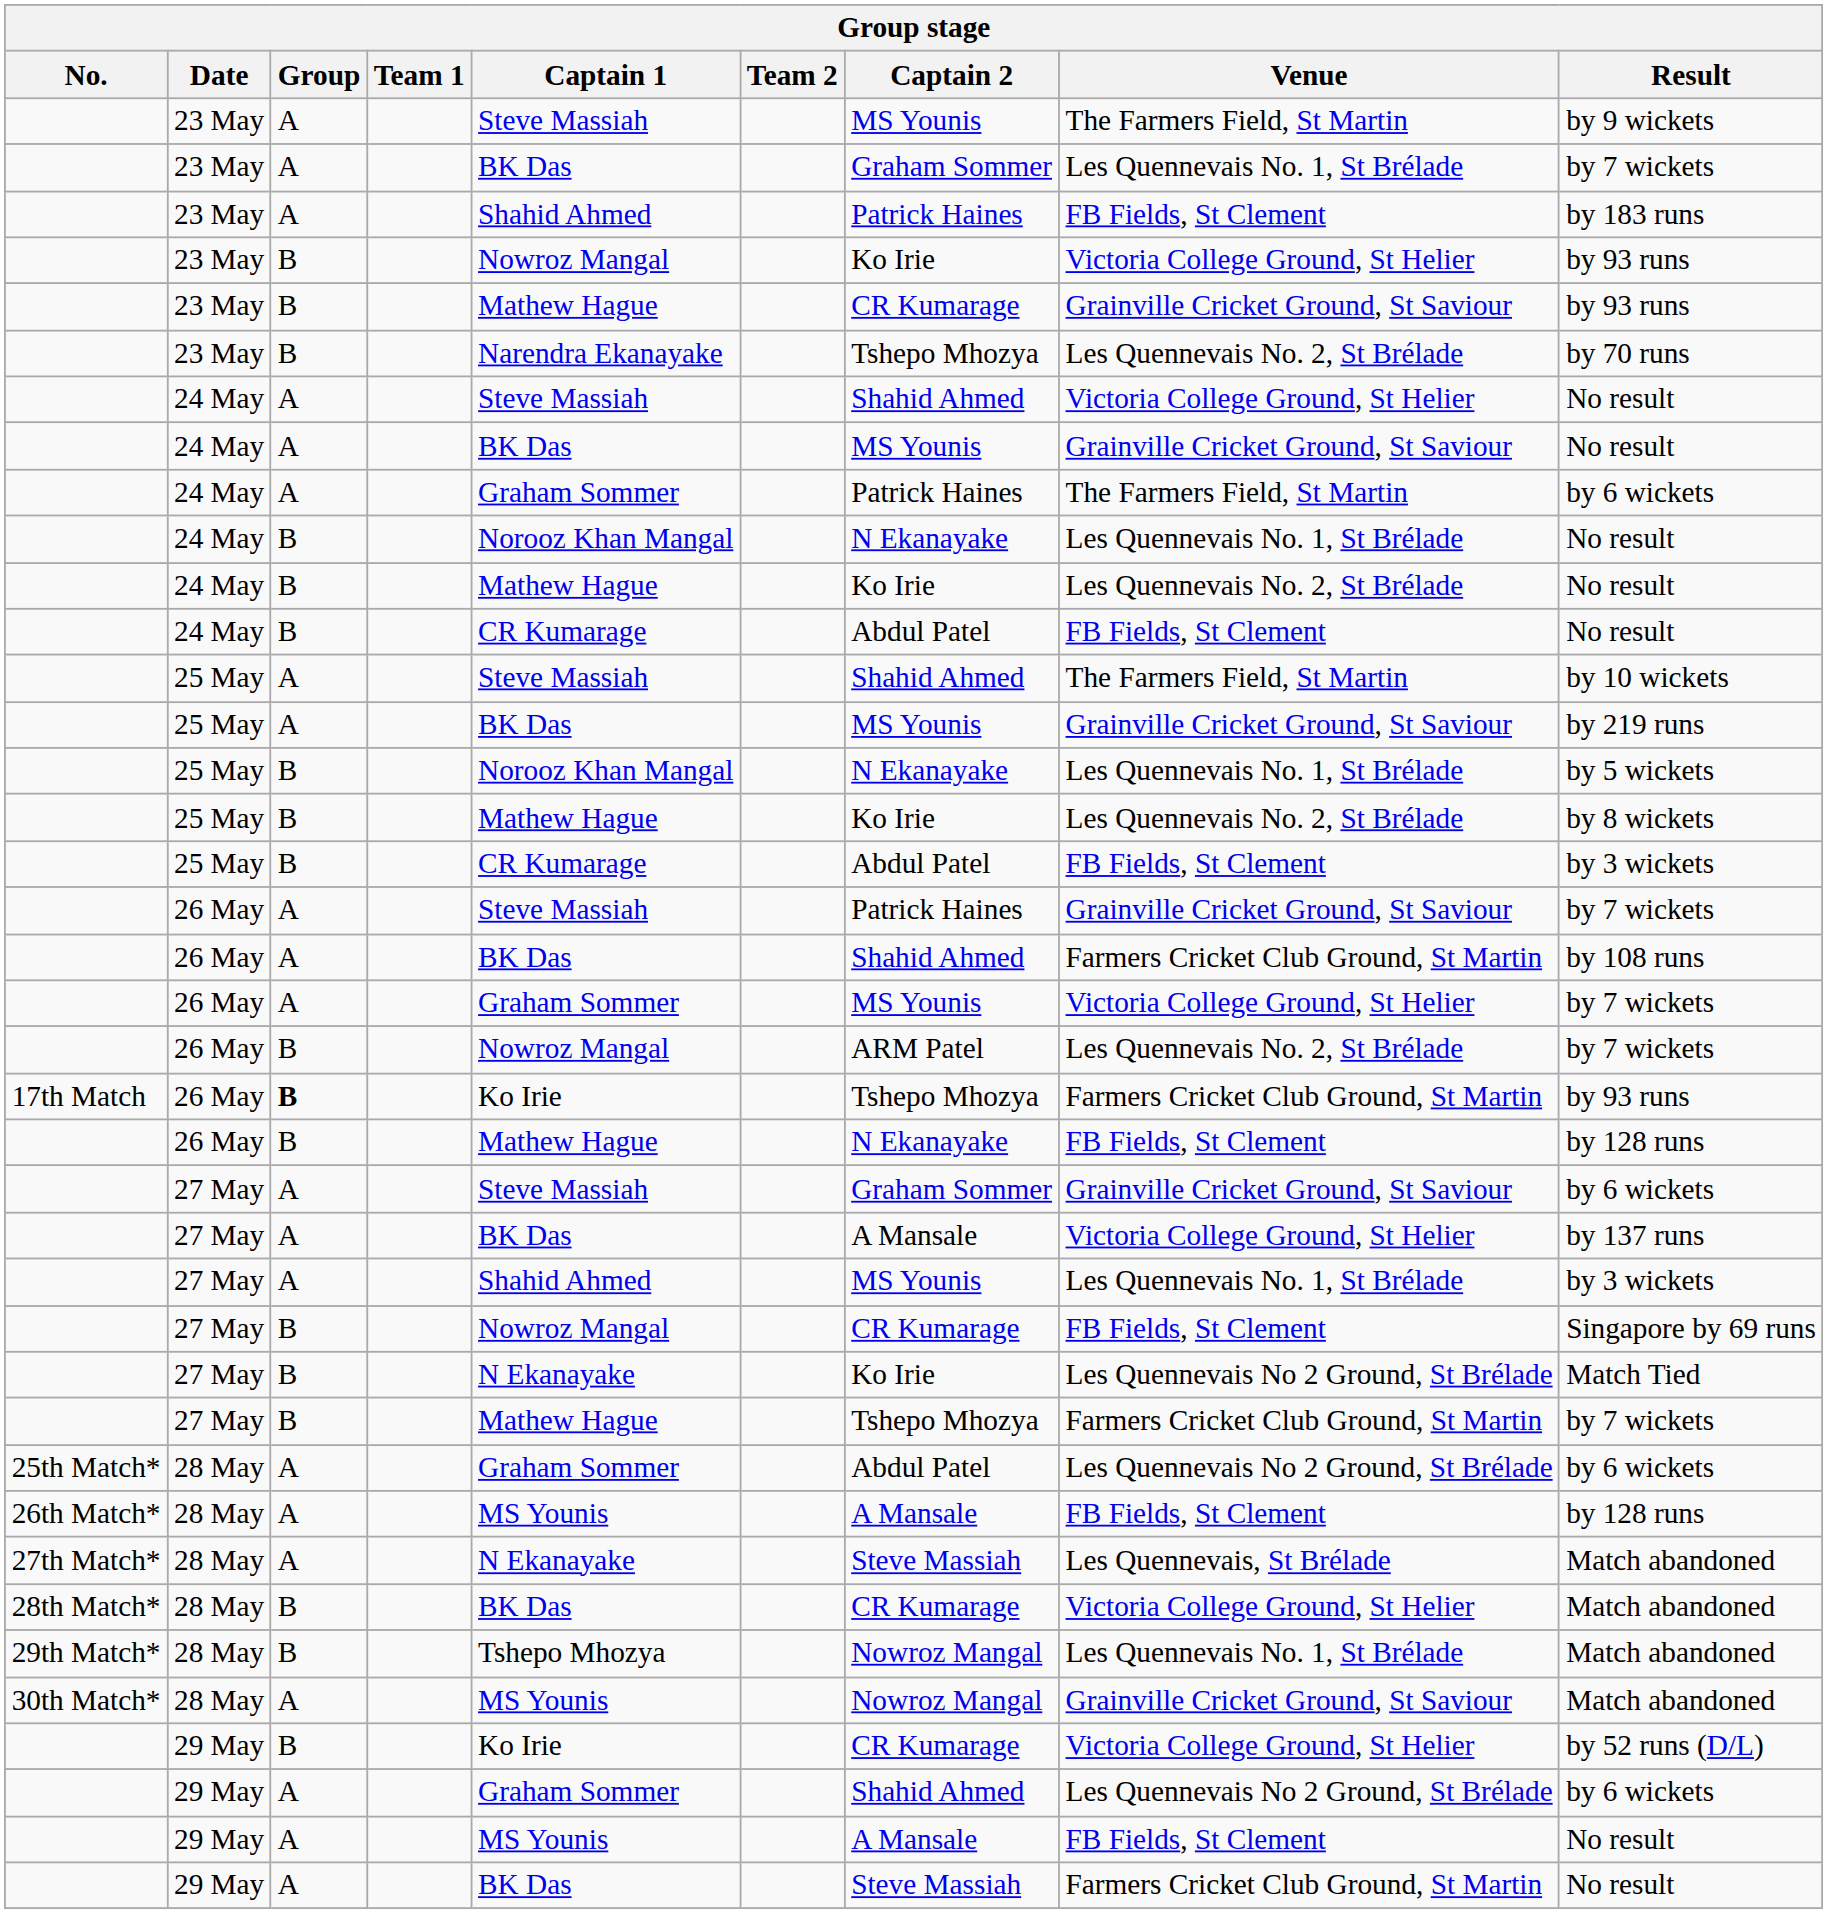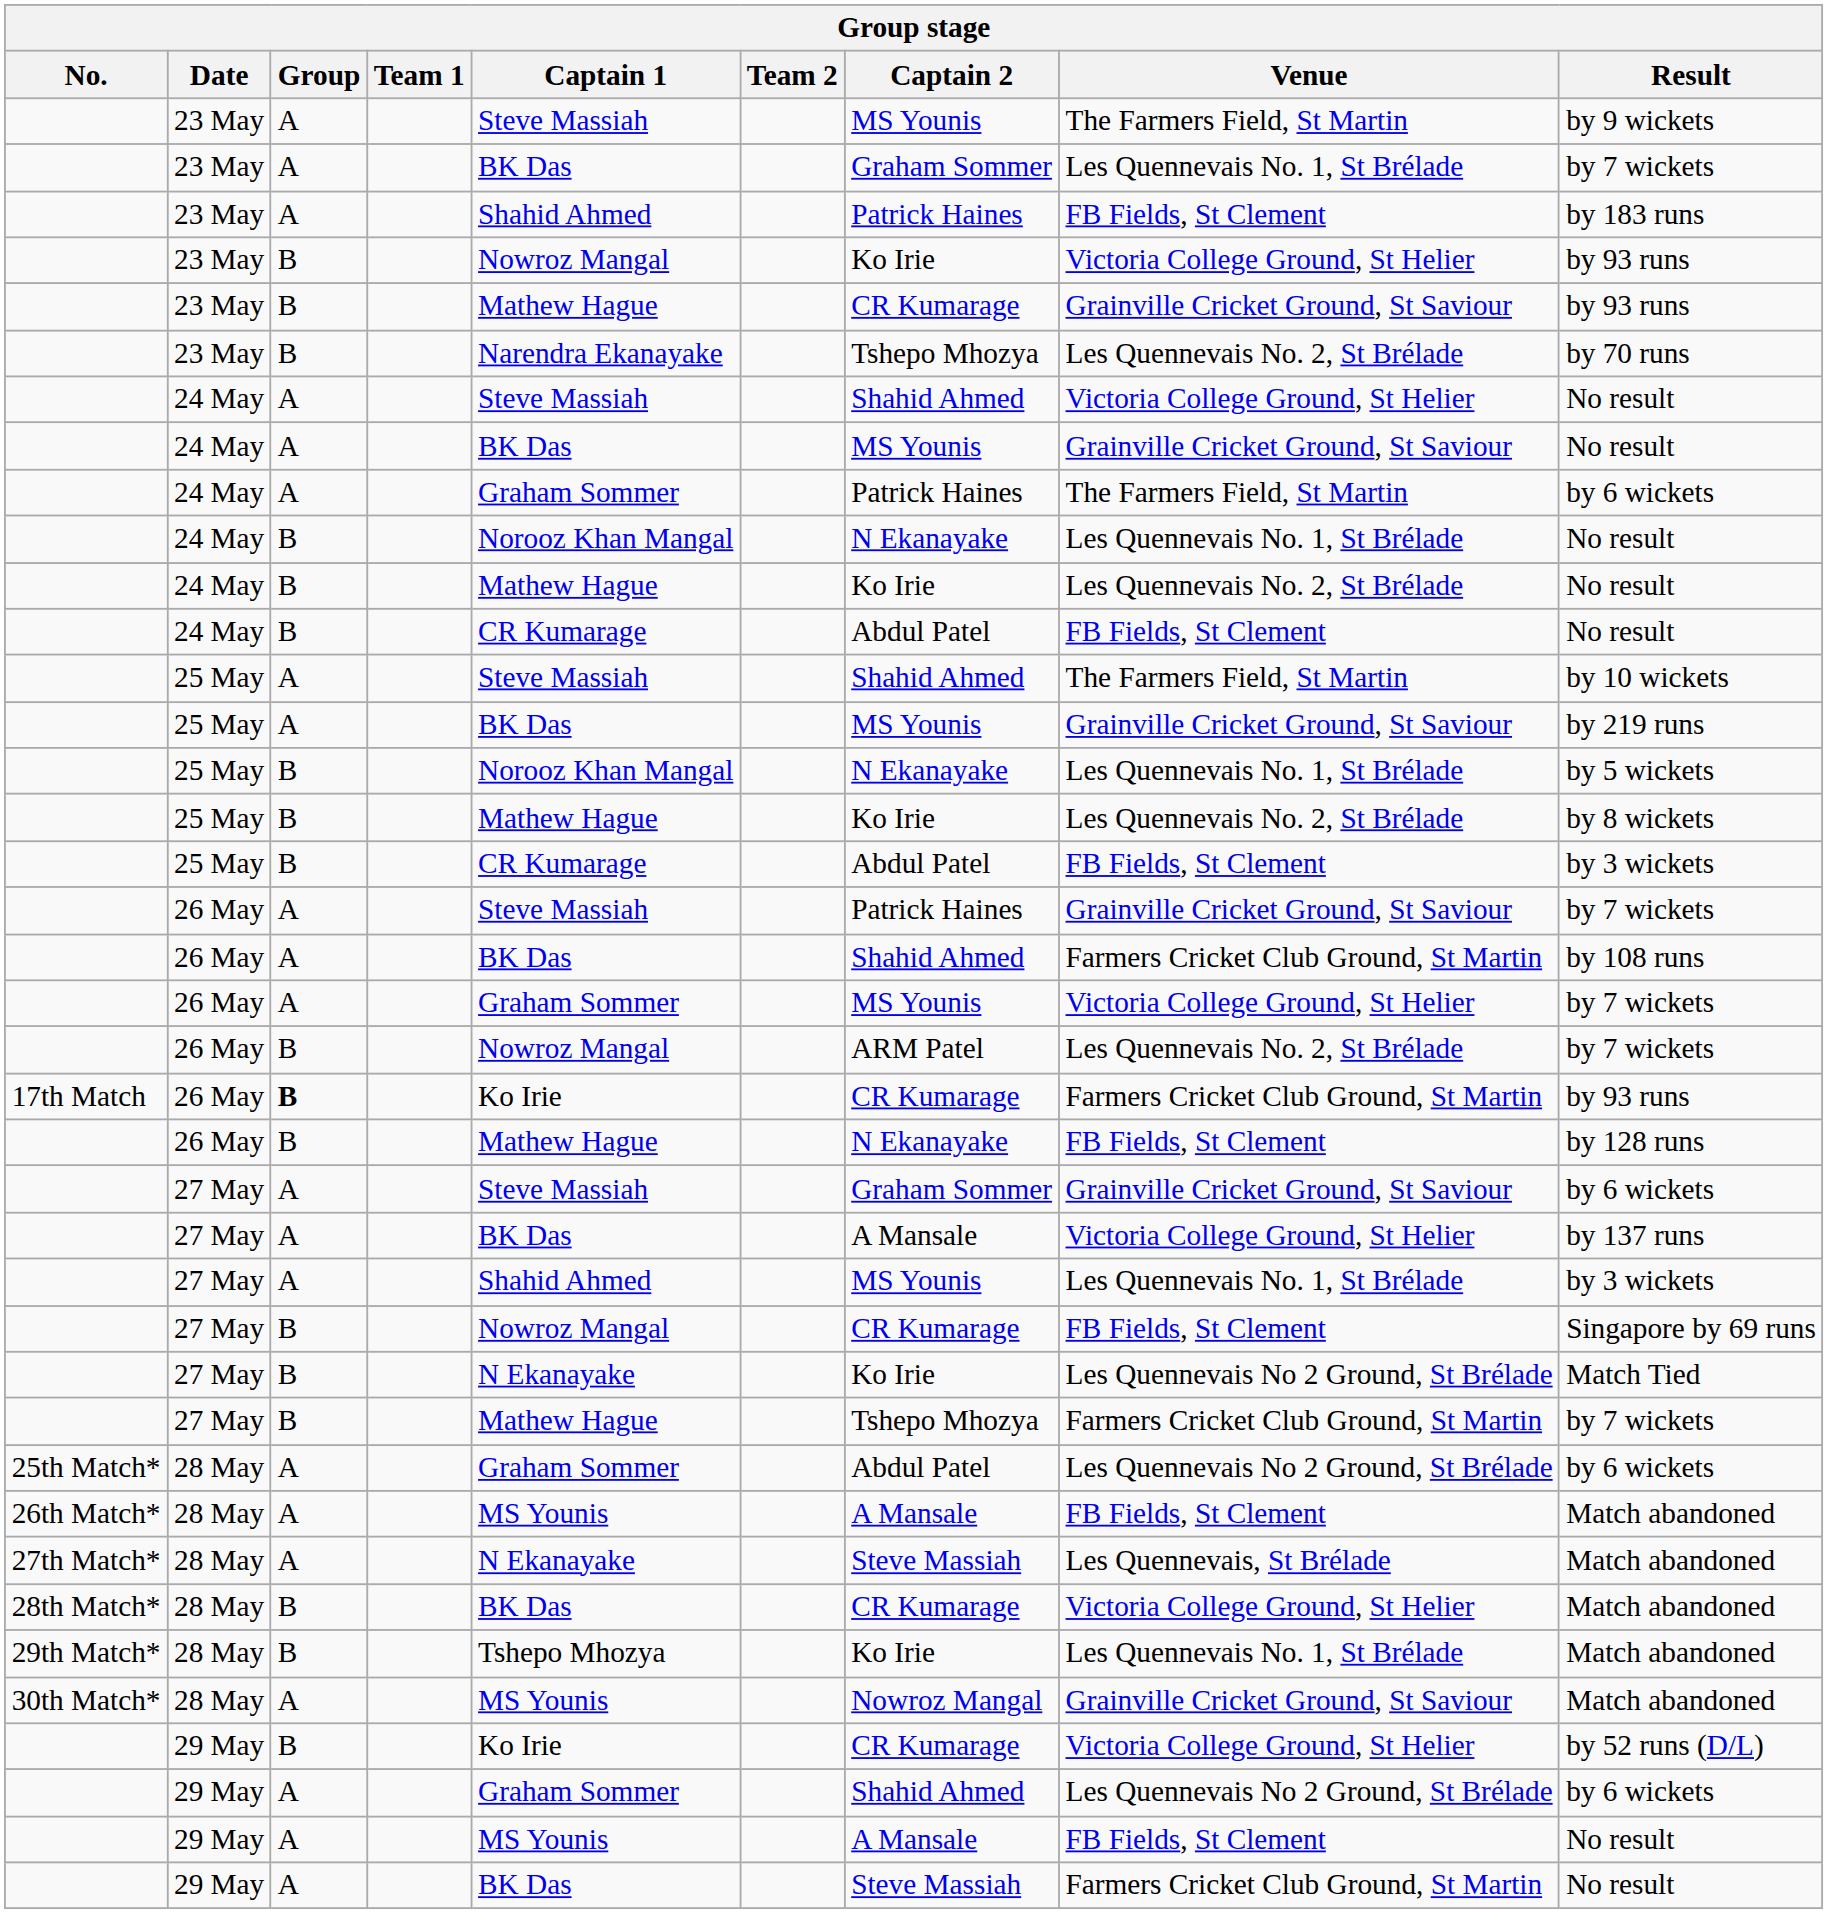17th Match | Captain 2: Tshepo Mhozya -> CR Kumarage
26th Match* | Result: by 128 runs -> Match abandoned
29th Match* | Captain 2: Nowroz Mangal -> Ko Irie
